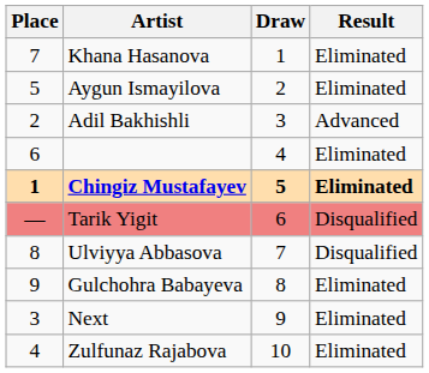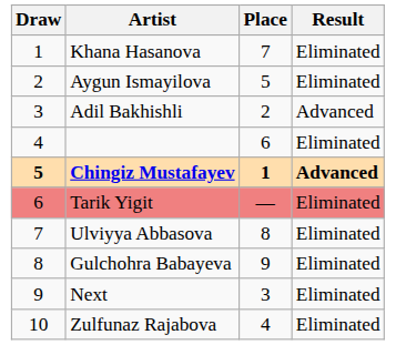columns swapped: Draw <-> Place
Chingiz Mustafayev | Result: Eliminated -> Advanced
Tarik Yigit | Result: Disqualified -> Eliminated
Ulviyya Abbasova | Result: Disqualified -> Eliminated
